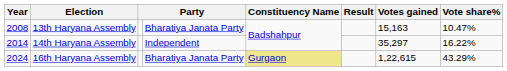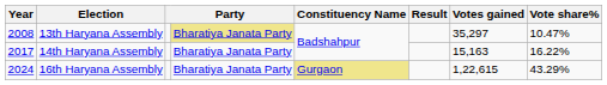13th Haryana Assembly | column 4: no background -> khaki background
13th Haryana Assembly | Votes gained: 15,163 -> 35,297
14th Haryana Assembly | Year: 2014 -> 2017
14th Haryana Assembly | column 4: Independent -> Bharatiya Janata Party
14th Haryana Assembly | Votes gained: 35,297 -> 15,163
